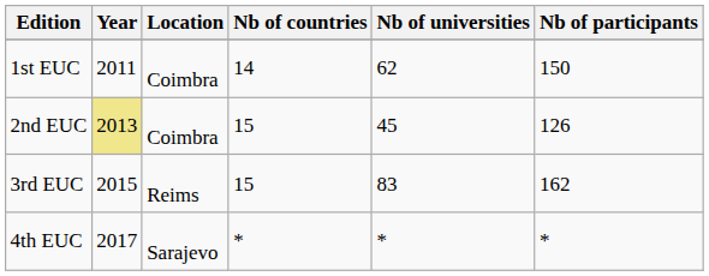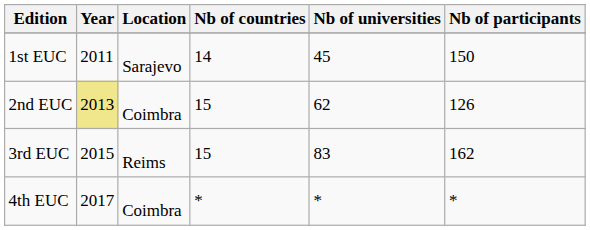1st EUC | Location: Coimbra -> Sarajevo
1st EUC | Nb of universities: 62 -> 45
2nd EUC | Nb of universities: 45 -> 62
4th EUC | Location: Sarajevo -> Coimbra
